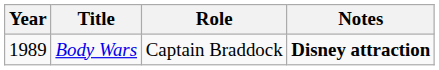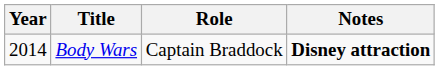Body Wars | Year: 1989 -> 2014
